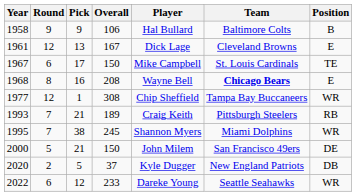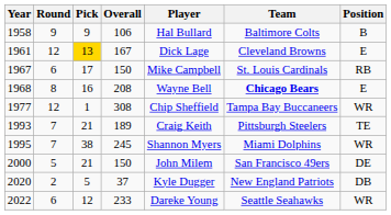1961 | Pick: no background -> gold background
1967 | Position: TE -> RB
1993 | Position: RB -> TE
